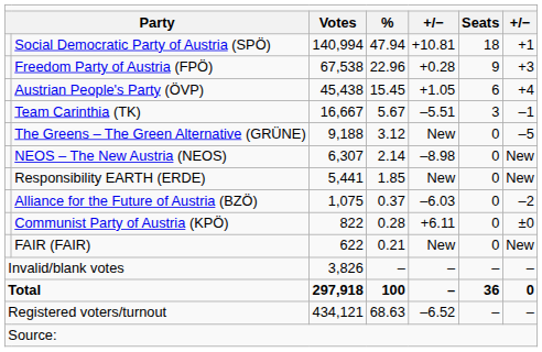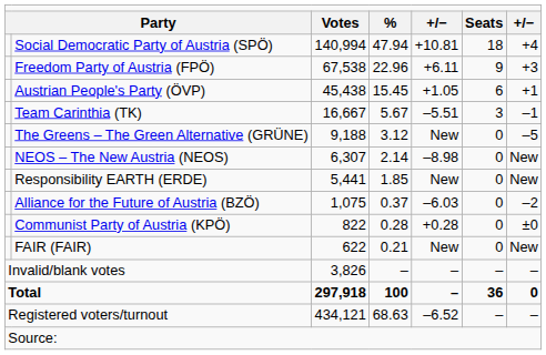Social Democratic Party of Austria (SPÖ) | column 7: +1 -> +4
Freedom Party of Austria (FPÖ) | column 5: +0.28 -> +6.11
Austrian People's Party (ÖVP) | column 7: +4 -> +1
Communist Party of Austria (KPÖ) | column 5: +6.11 -> +0.28
